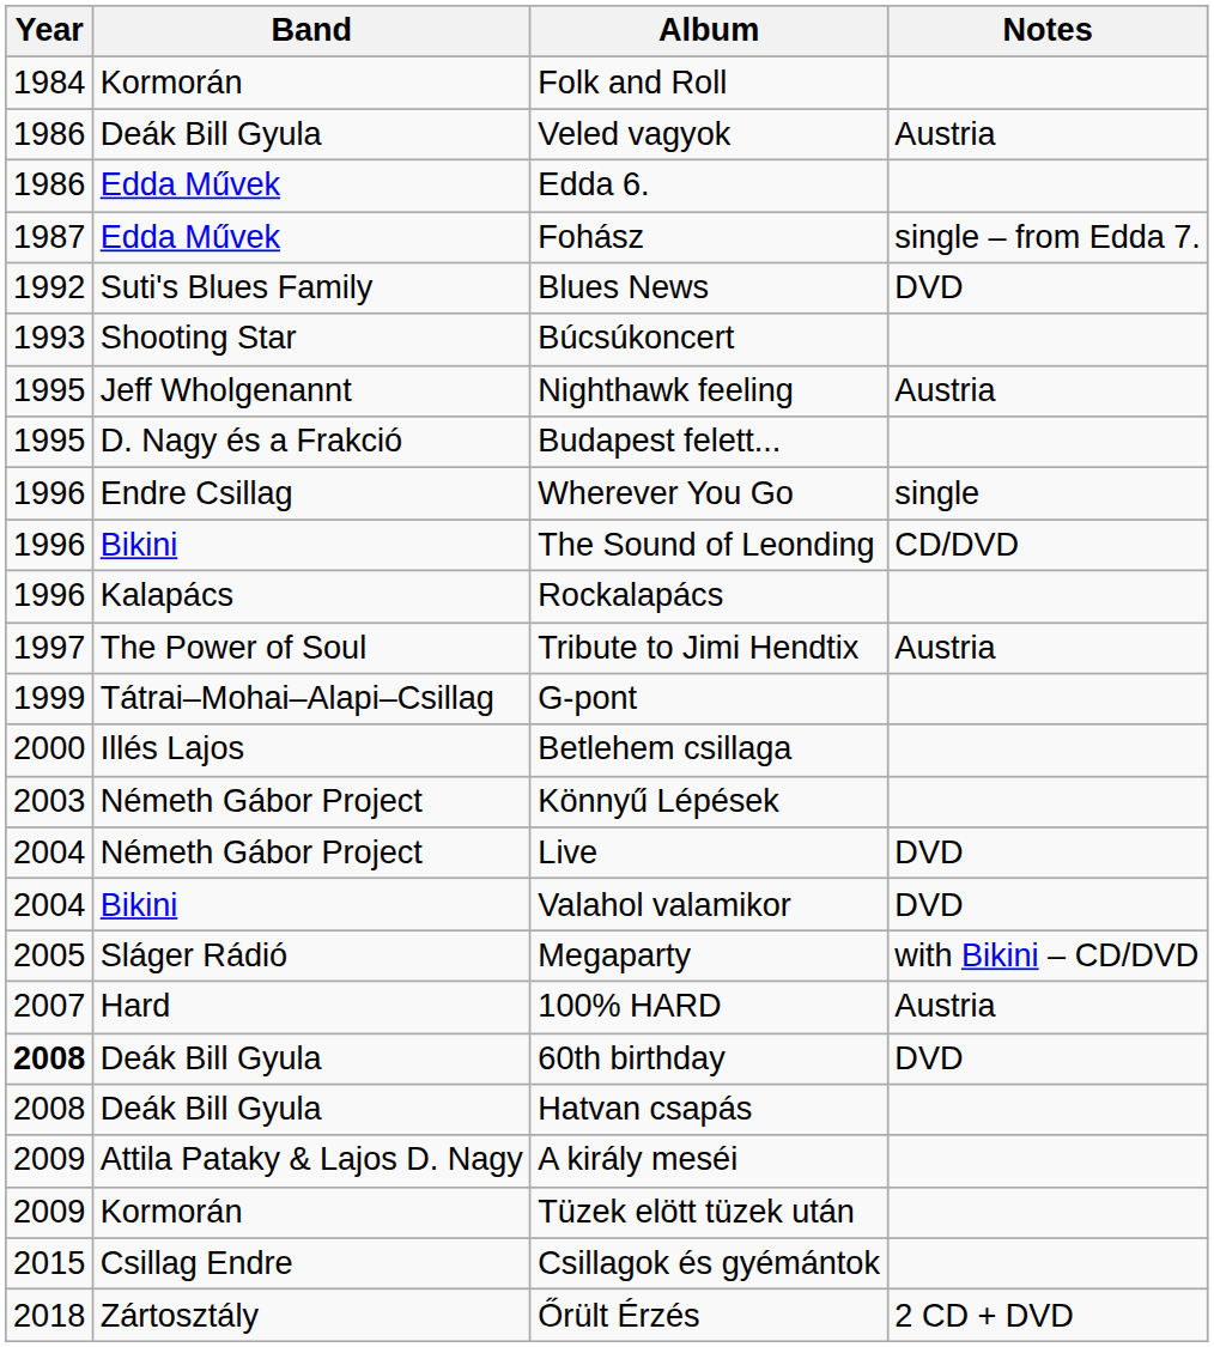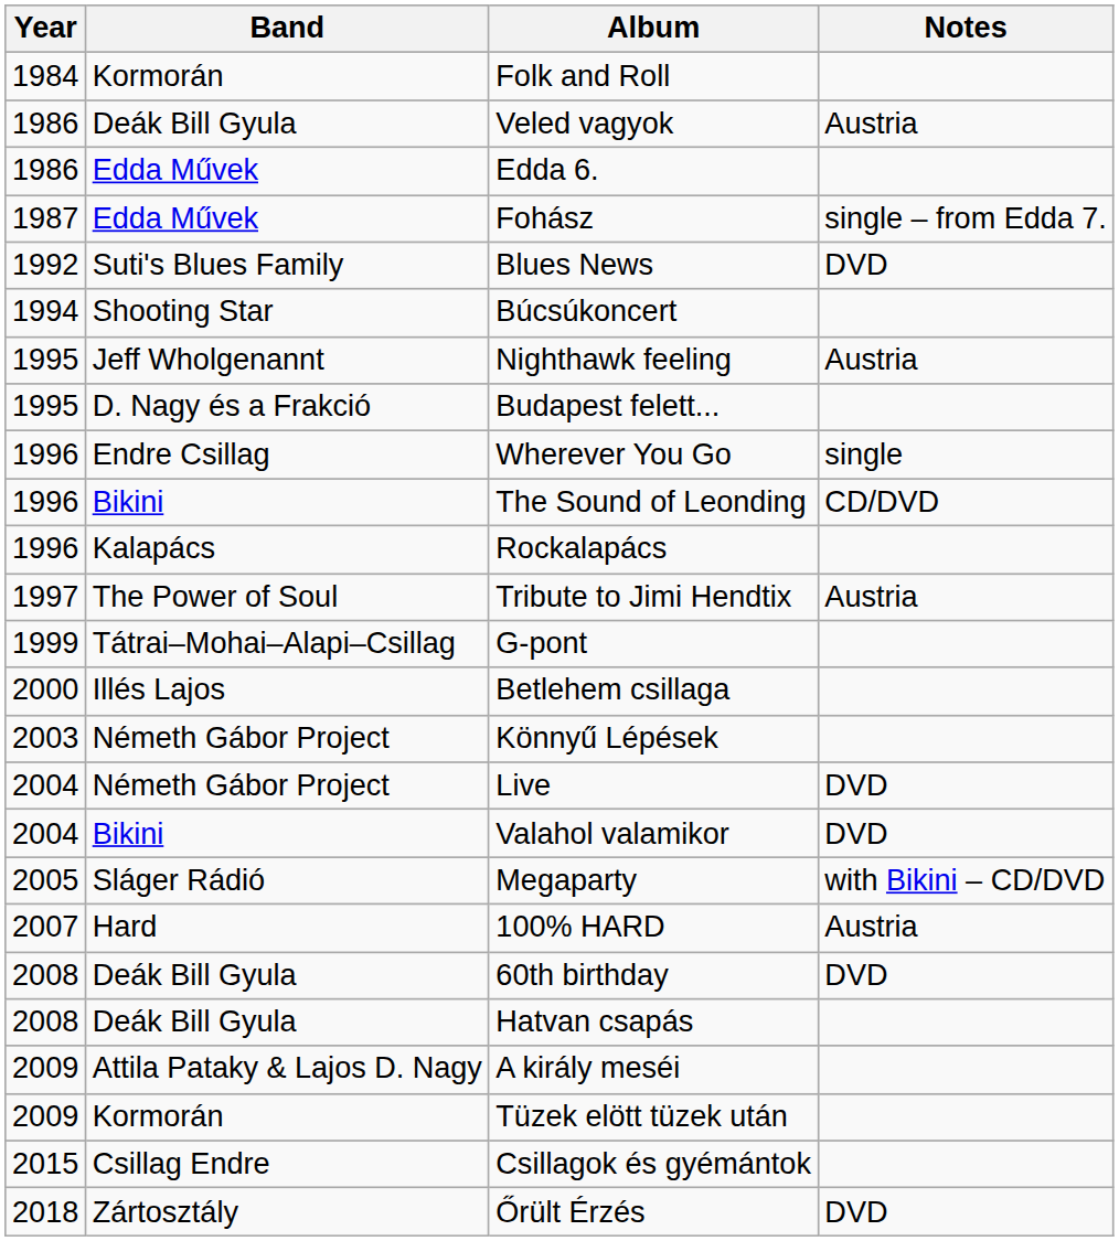Búcsúkoncert | Year: 1993 -> 1994
60th birthday | Year: bold -> normal
Őrült Érzés | Notes: 2 CD + DVD -> DVD
